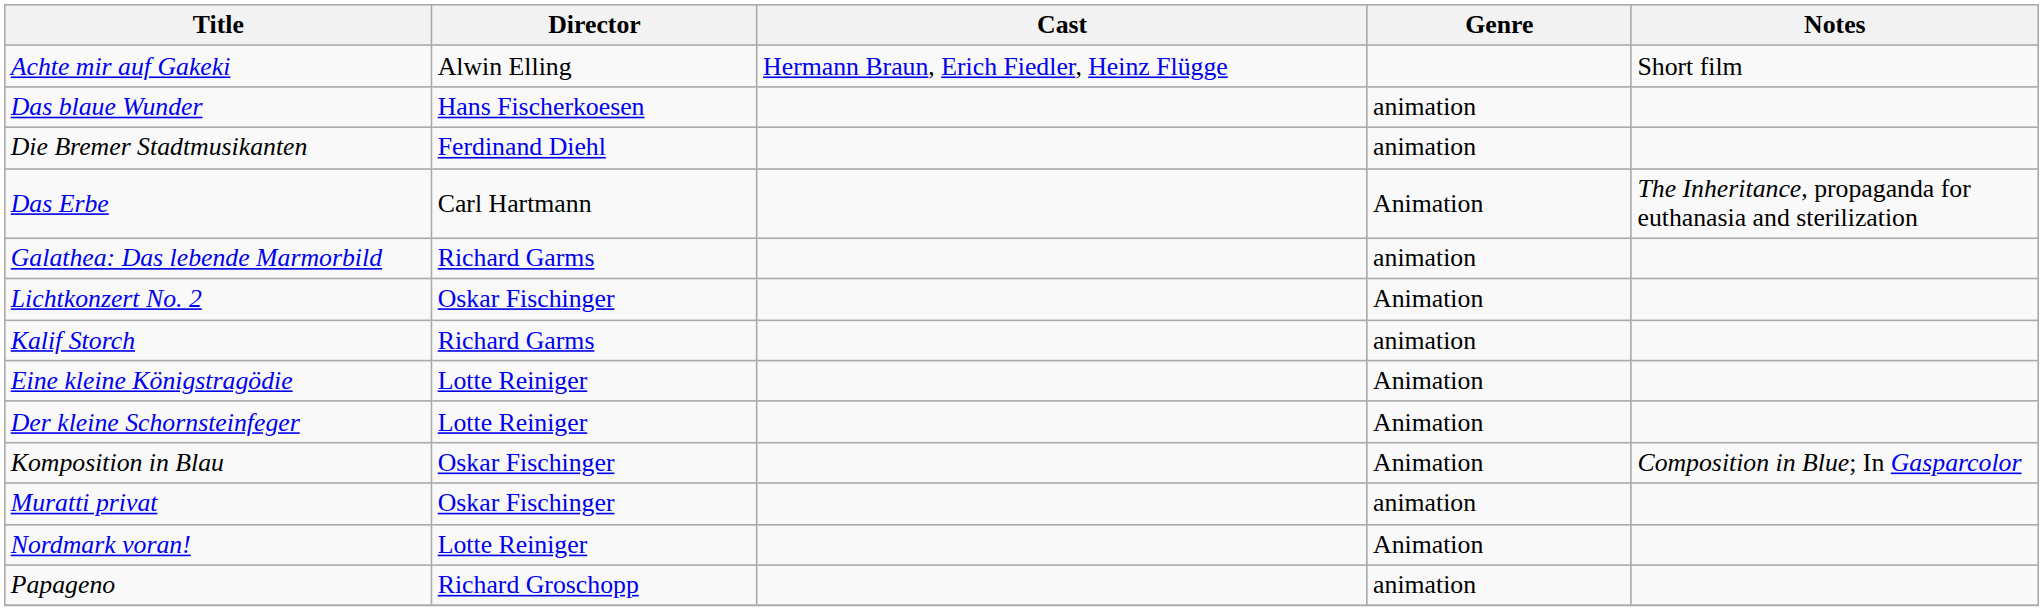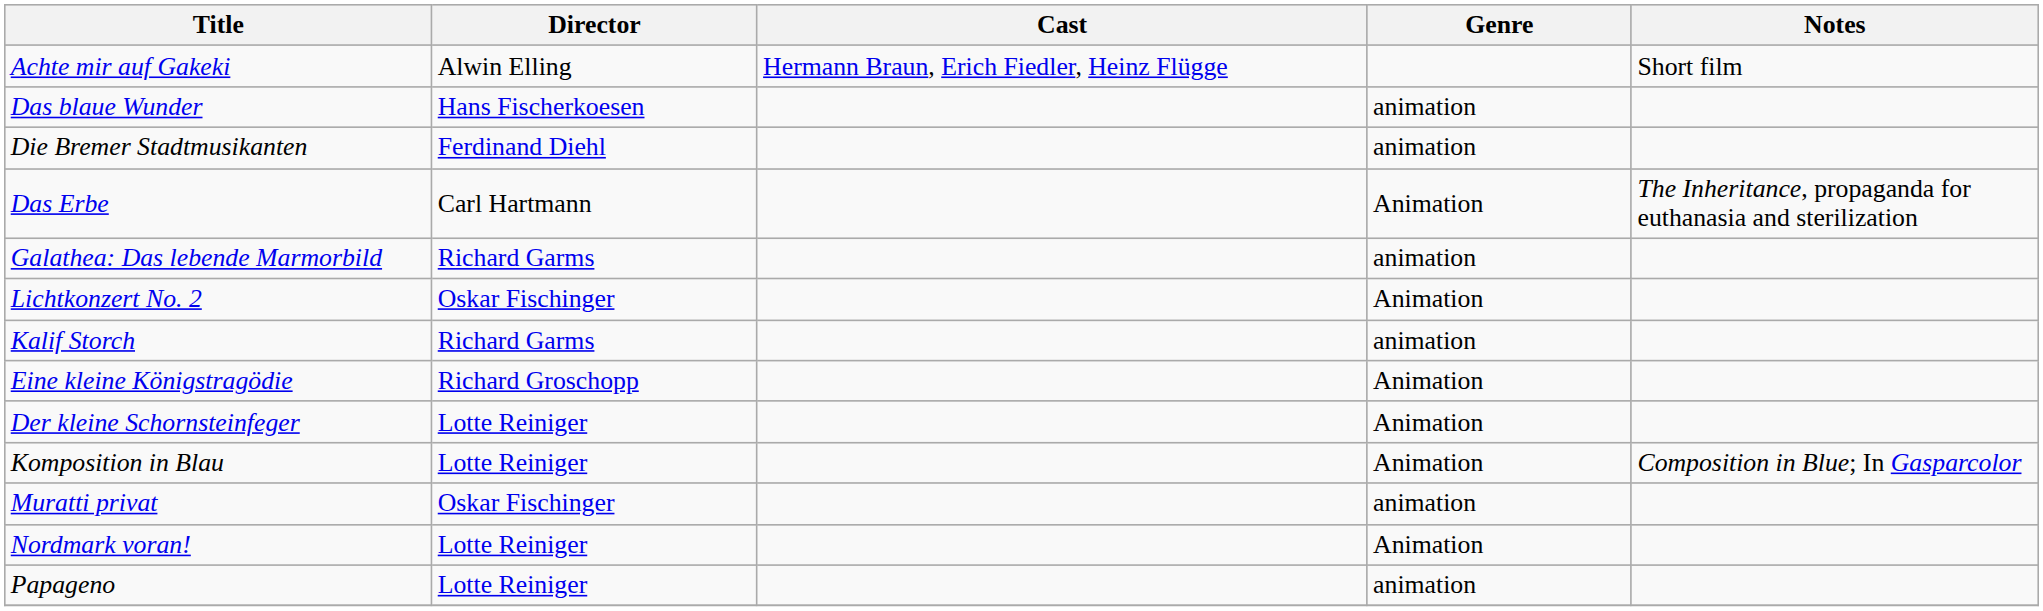Eine kleine Königstragödie | Director: Lotte Reiniger -> Richard Groschopp
Komposition in Blau | Director: Oskar Fischinger -> Lotte Reiniger
Papageno | Director: Richard Groschopp -> Lotte Reiniger
